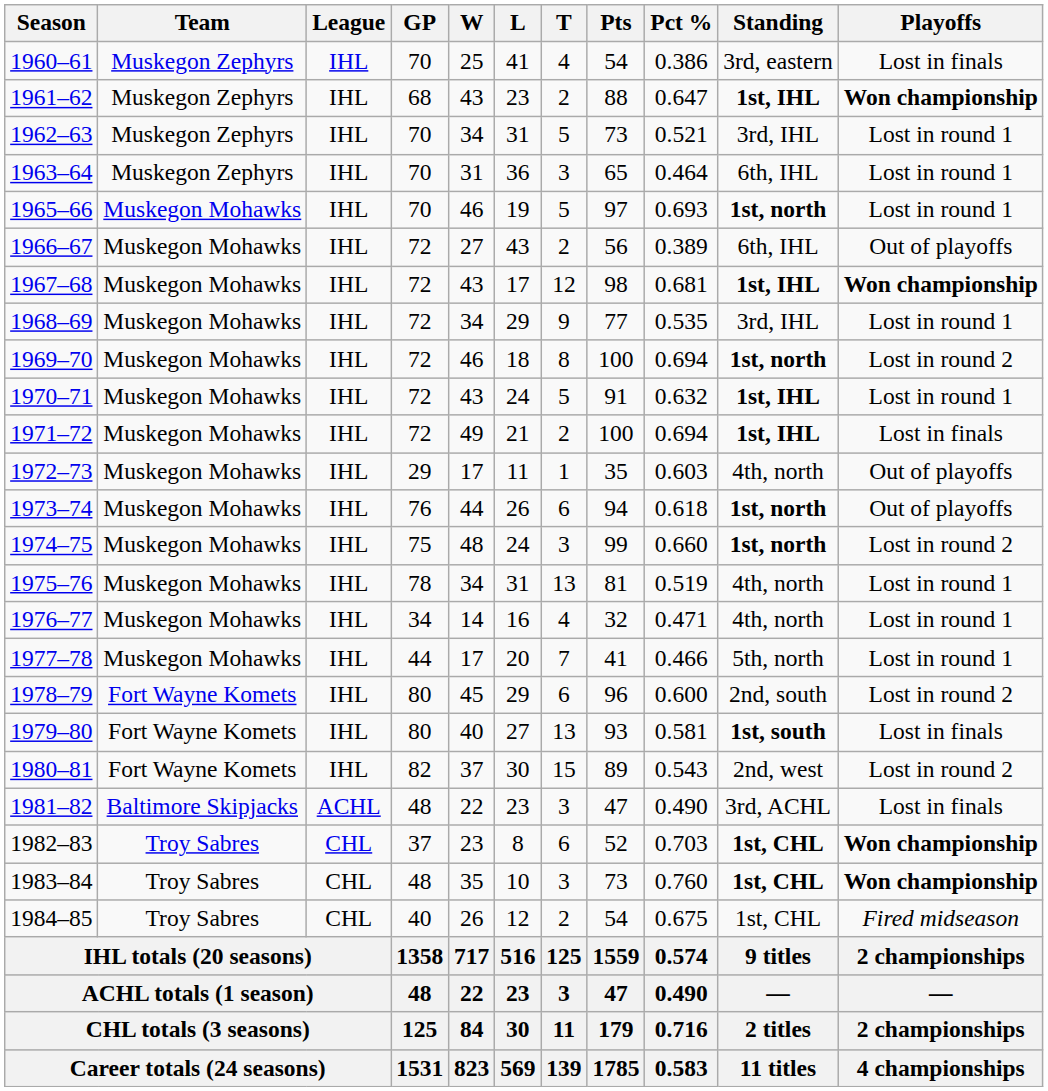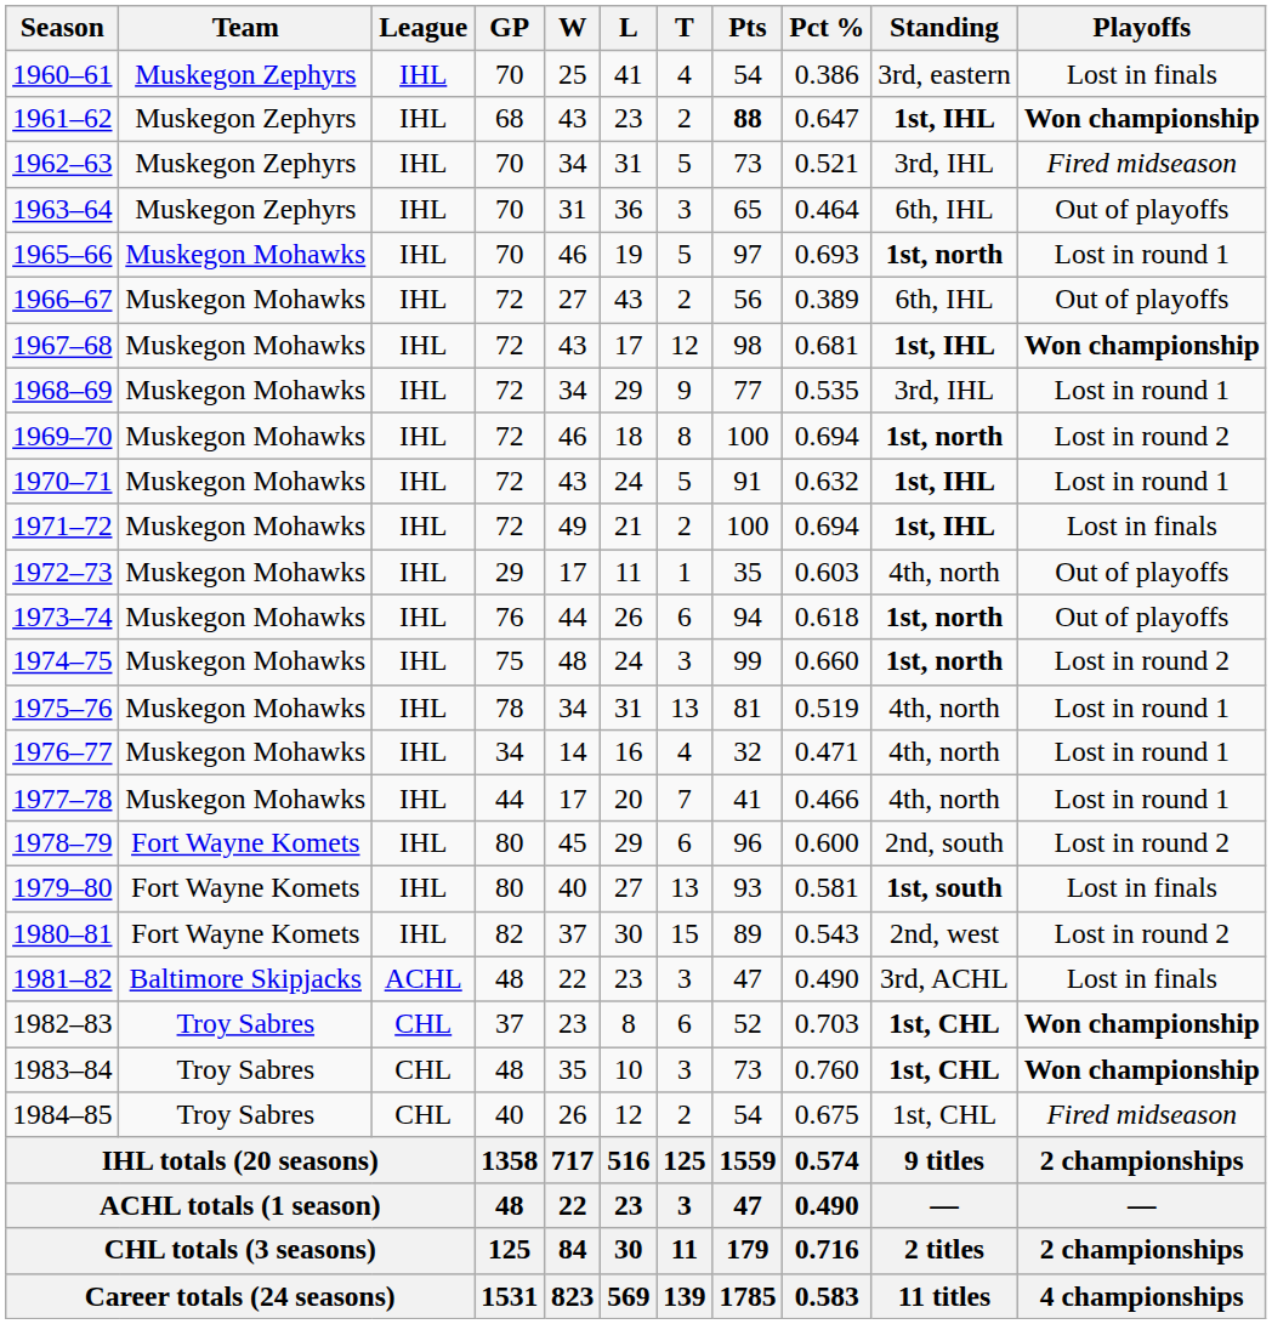1961–62 | Pts: normal -> bold
1962–63 | Playoffs: Lost in round 1 -> Fired midseason
1963–64 | Playoffs: Lost in round 1 -> Out of playoffs
1977–78 | Standing: 5th, north -> 4th, north
